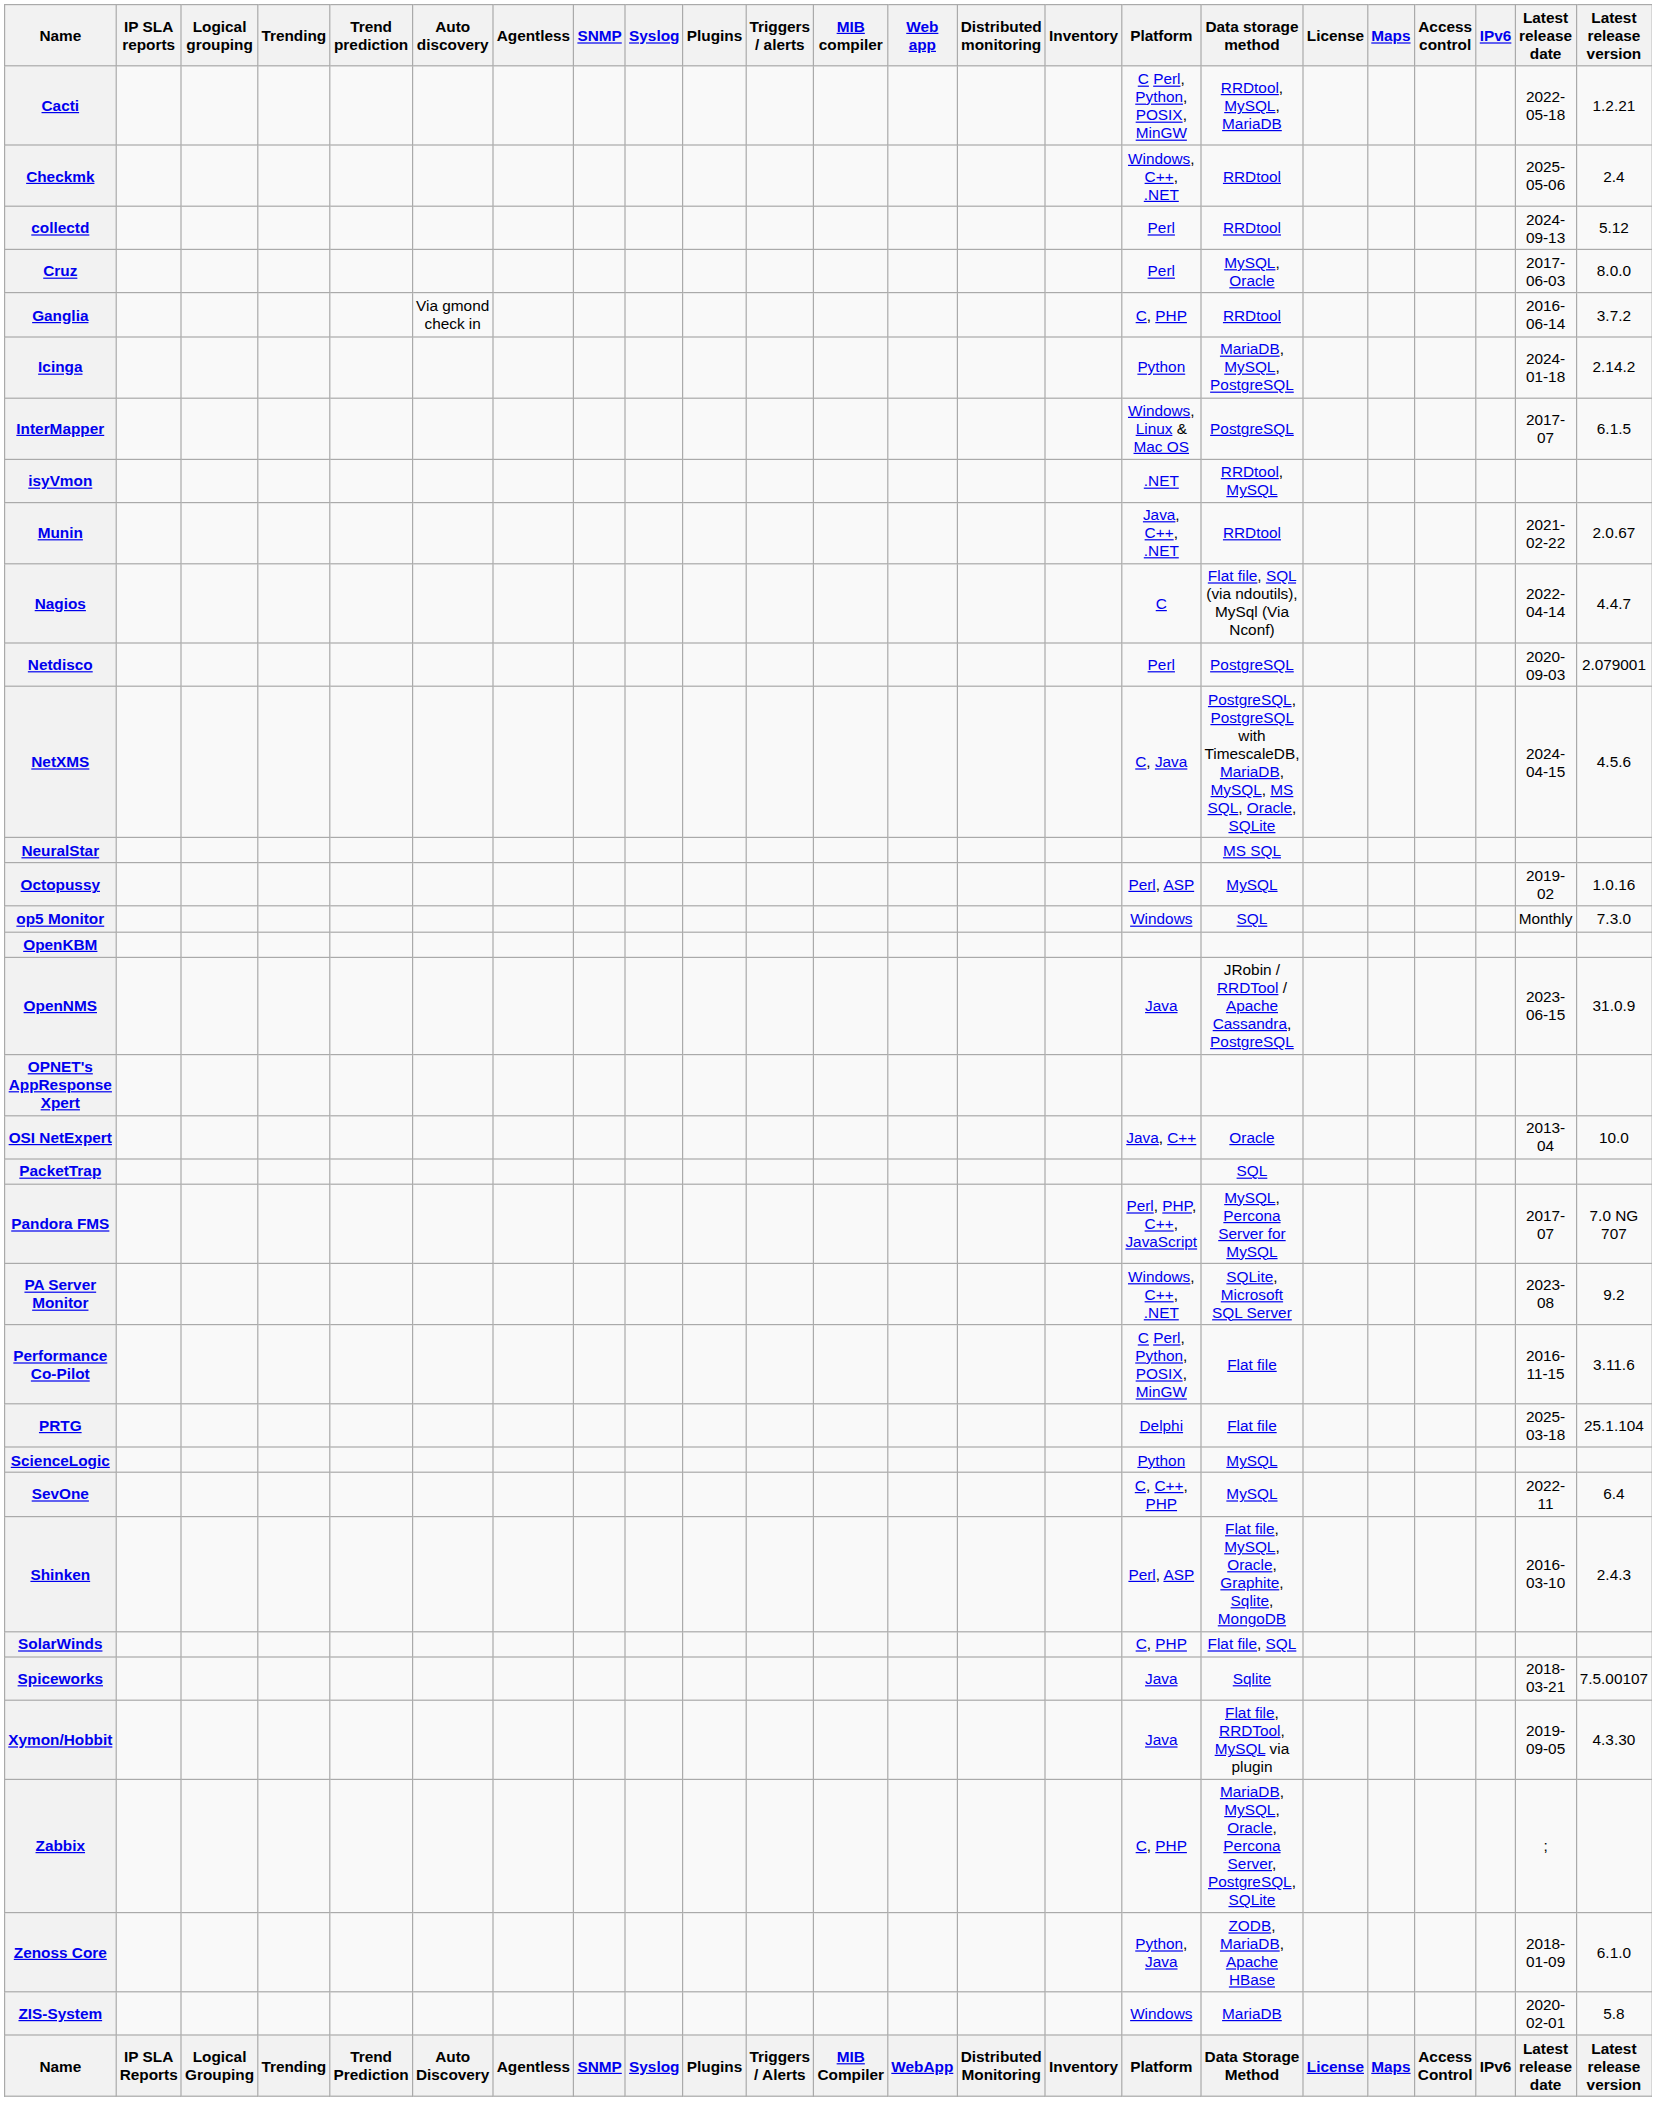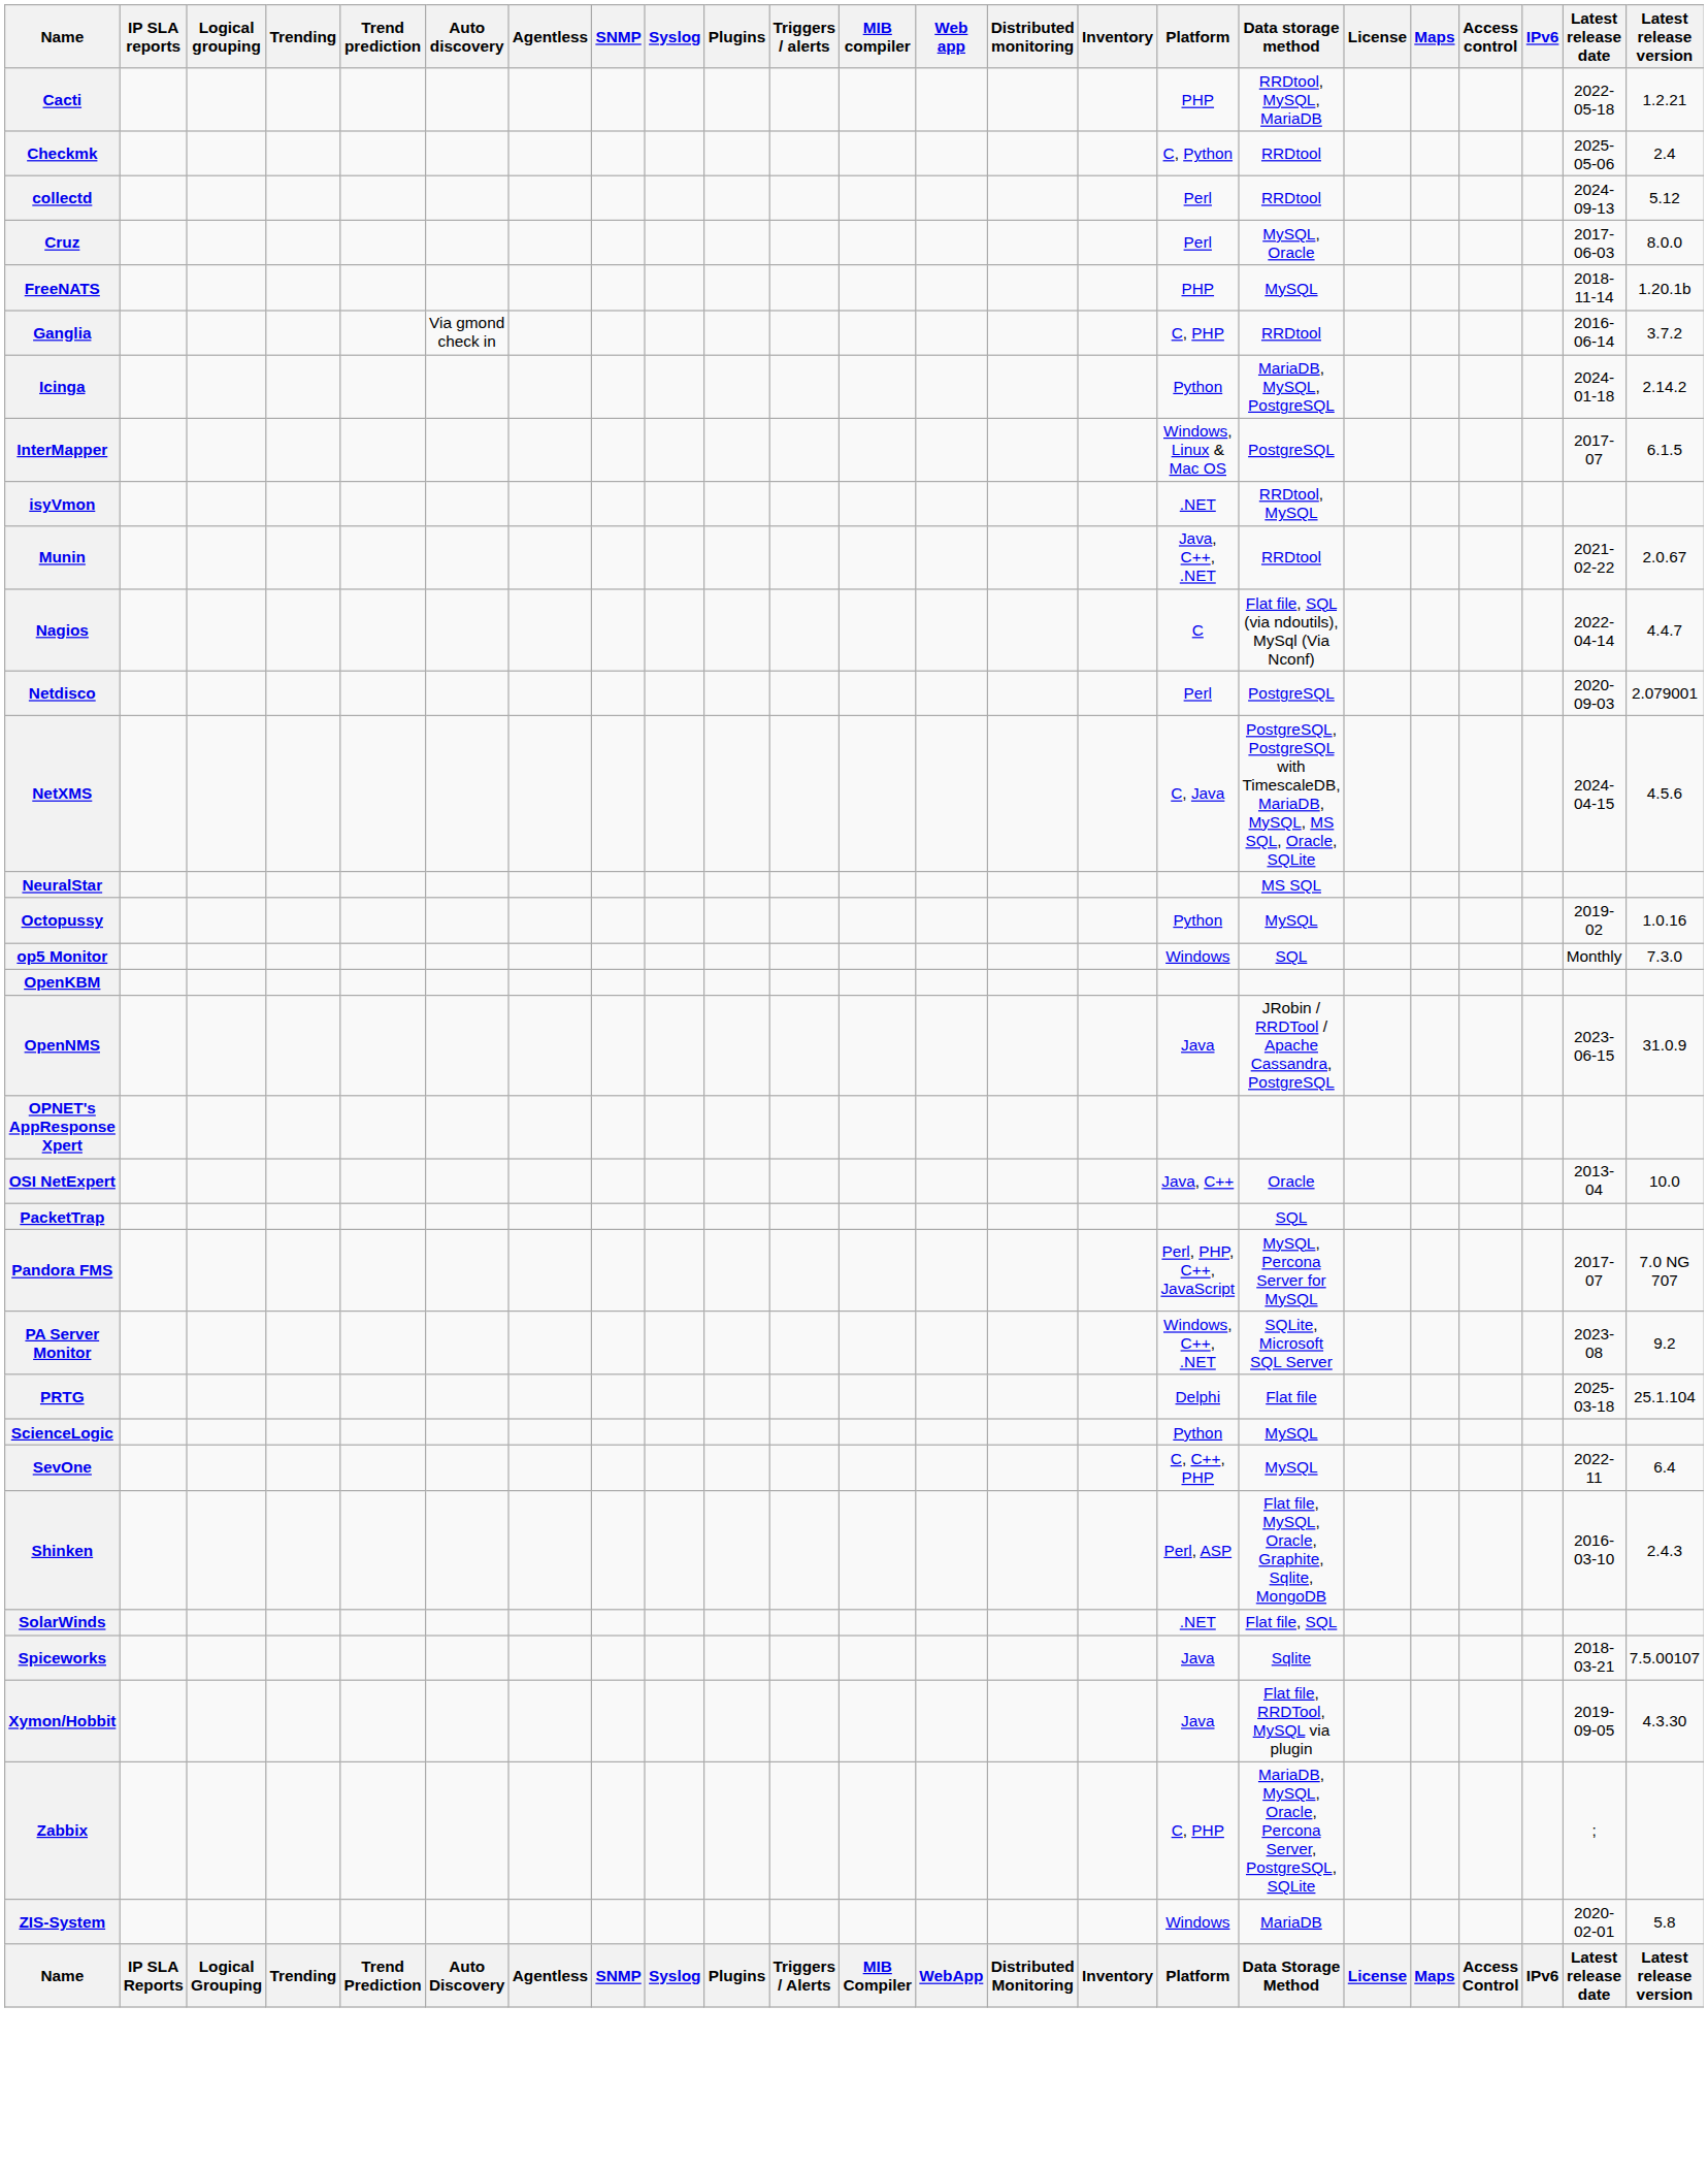Cacti | Platform: C Perl, Python, POSIX, MinGW -> PHP
Checkmk | Platform: Windows, C++, .NET -> C, Python
+ row: FreeNATS | PHP | MySQL | 2018-11-14 | 1.20.1b
Octopussy | Platform: Perl, ASP -> Python
- row: Performance Co-Pilot | C Perl, Python, POSIX, MinGW | Flat file | 2016-11-15 | 3.11.6
SolarWinds | Platform: C, PHP -> .NET
- row: Zenoss Core | Python, Java | ZODB, MariaDB, Apache HBase | 2018-01-09 | 6.1.0
